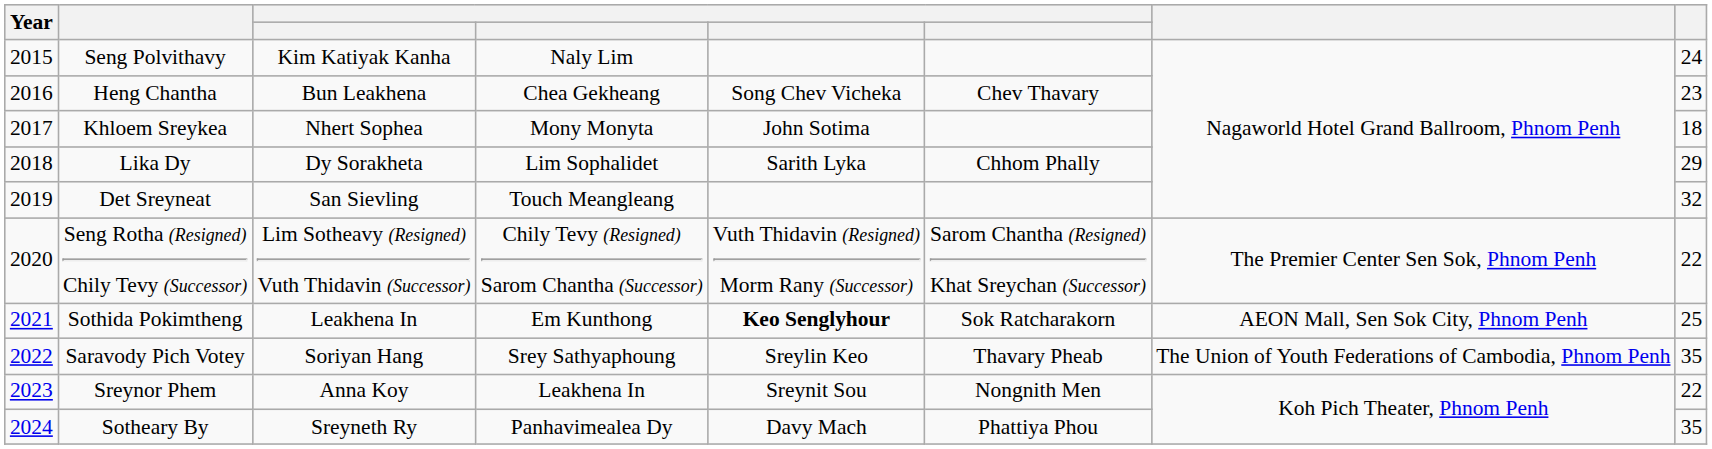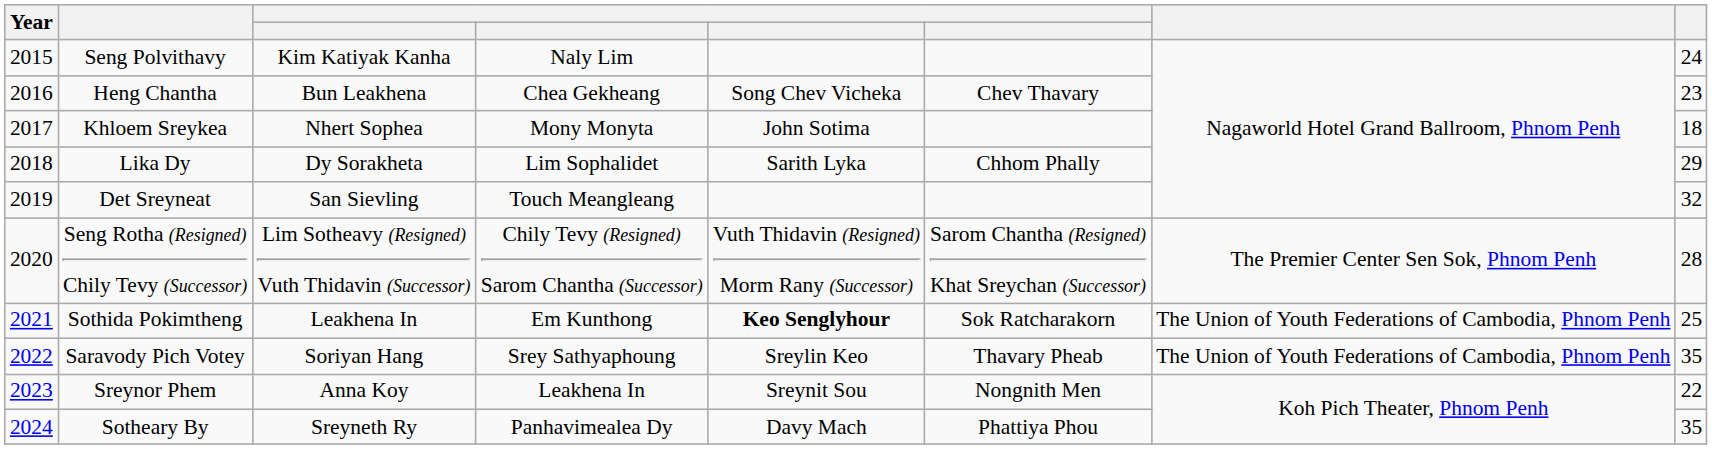Seng Rotha (Resigned) Chily Tevy (Successor) | column 8: 22 -> 28
Sothida Pokimtheng | column 7: AEON Mall, Sen Sok City, Phnom Penh -> The Union of Youth Federations of Cambodia, Phnom Penh
